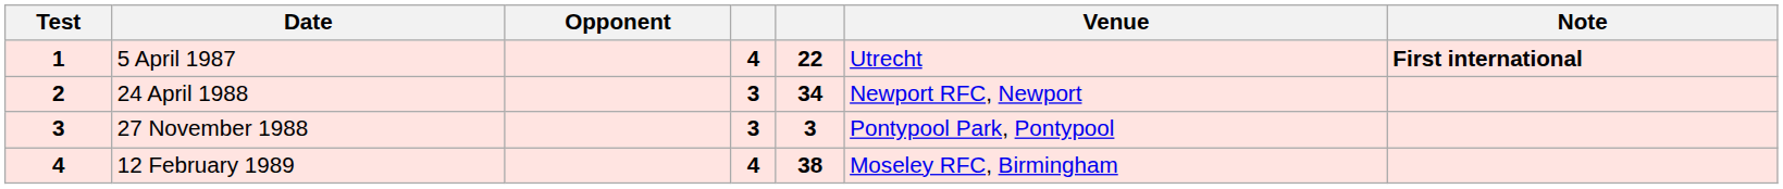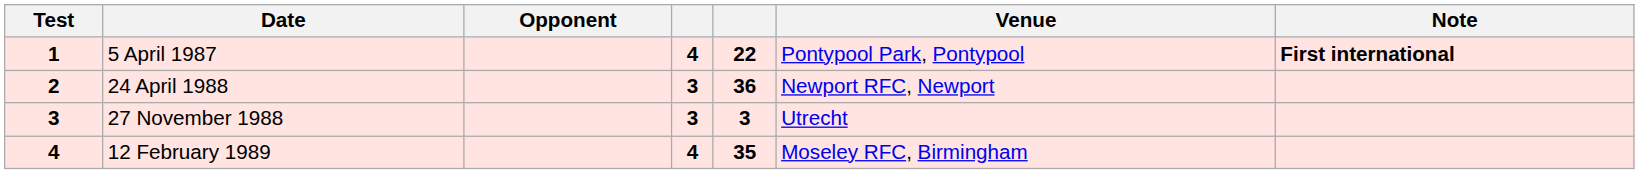5 April 1987 | Venue: Utrecht -> Pontypool Park, Pontypool
24 April 1988 | column 5: 34 -> 36
27 November 1988 | Venue: Pontypool Park, Pontypool -> Utrecht
12 February 1989 | column 5: 38 -> 35
